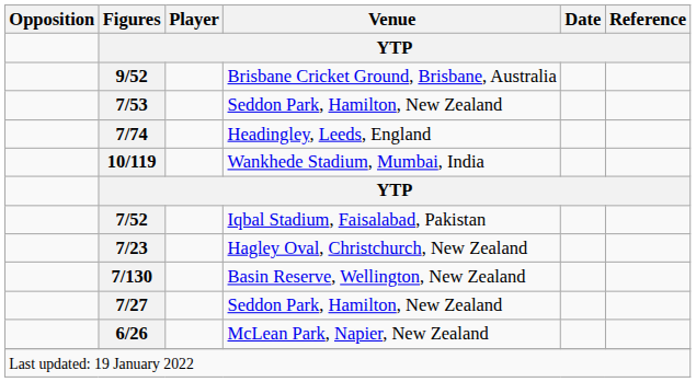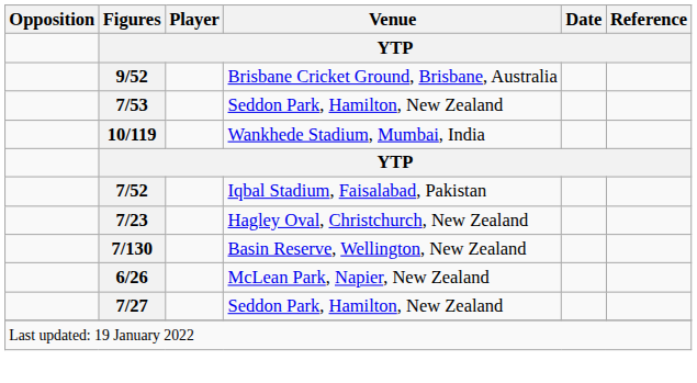- row: 7/74 | Headingley, Leeds, England
rows swapped: 7/27 <-> 6/26
